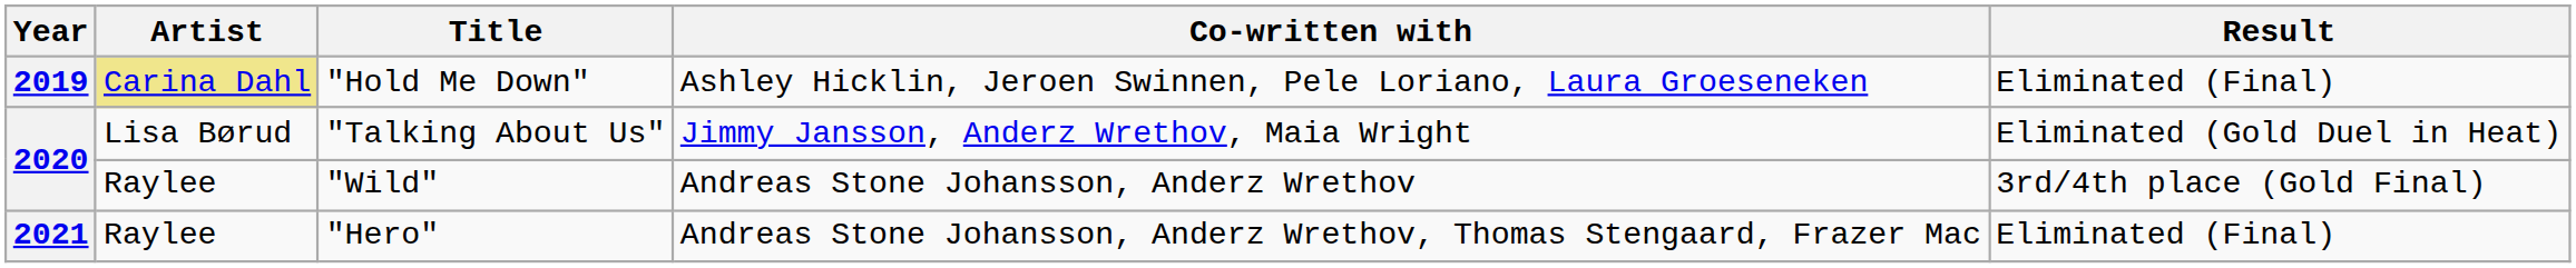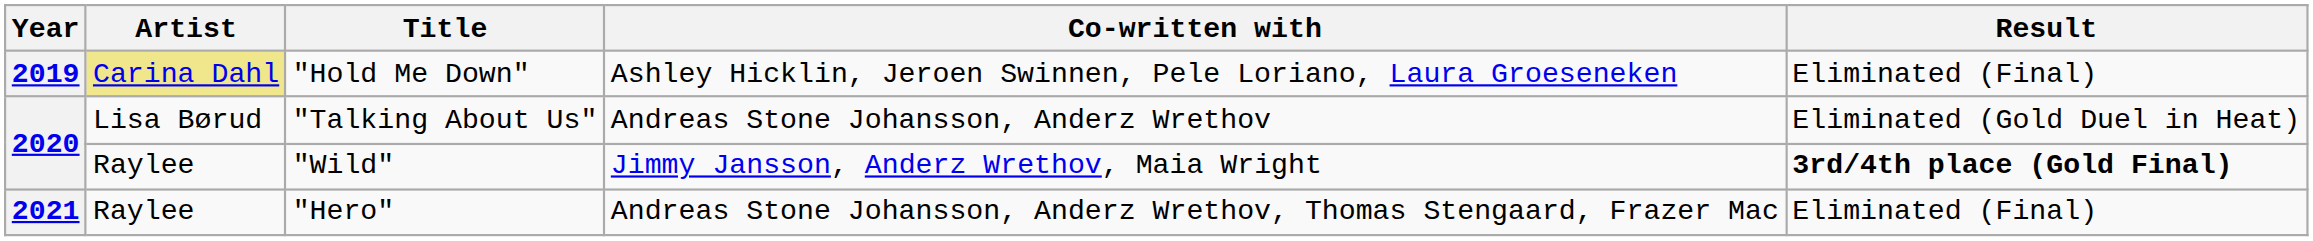"Talking About Us" | Co-written with: Jimmy Jansson, Anderz Wrethov, Maia Wright -> Andreas Stone Johansson, Anderz Wrethov
"Wild" | Co-written with: Andreas Stone Johansson, Anderz Wrethov -> Jimmy Jansson, Anderz Wrethov, Maia Wright
"Wild" | Result: normal -> bold
